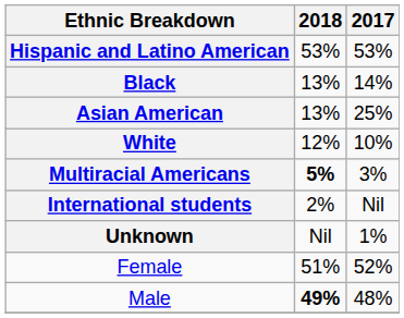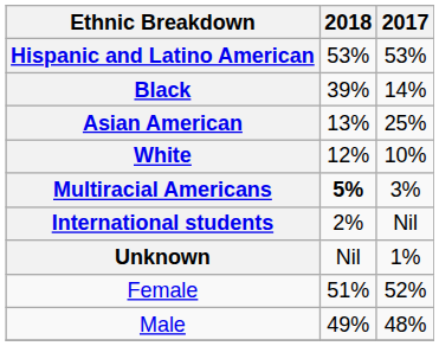Black | 2018: 13% -> 39%
Male | 2018: bold -> normal
